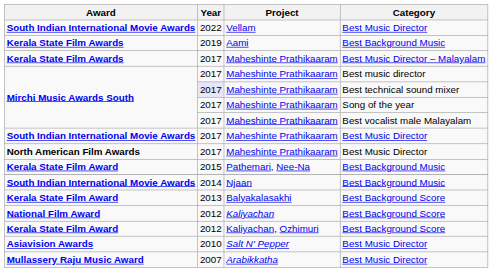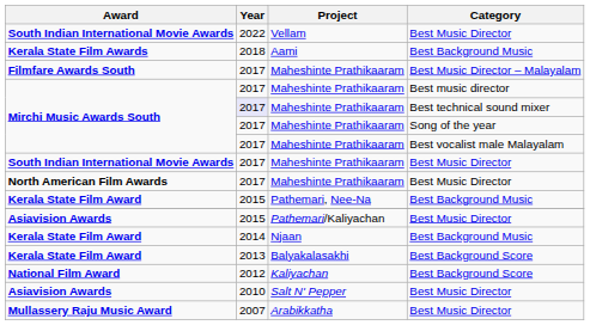Aami | Year: 2019 -> 2018
Maheshinte Prathikaaram / Best Music Director – Malayalam | Award: Kerala State Film Awards -> Filmfare Awards South
+ row: Asiavision Awards | 2015 | Pathemari/Kaliyachan | Best Music Director
Njaan | Award: South Indian International Movie Awards -> Kerala State Film Award
- row: Kerala State Film Award | 2012 | Kaliyachan, Ozhimuri | Best Background Score
